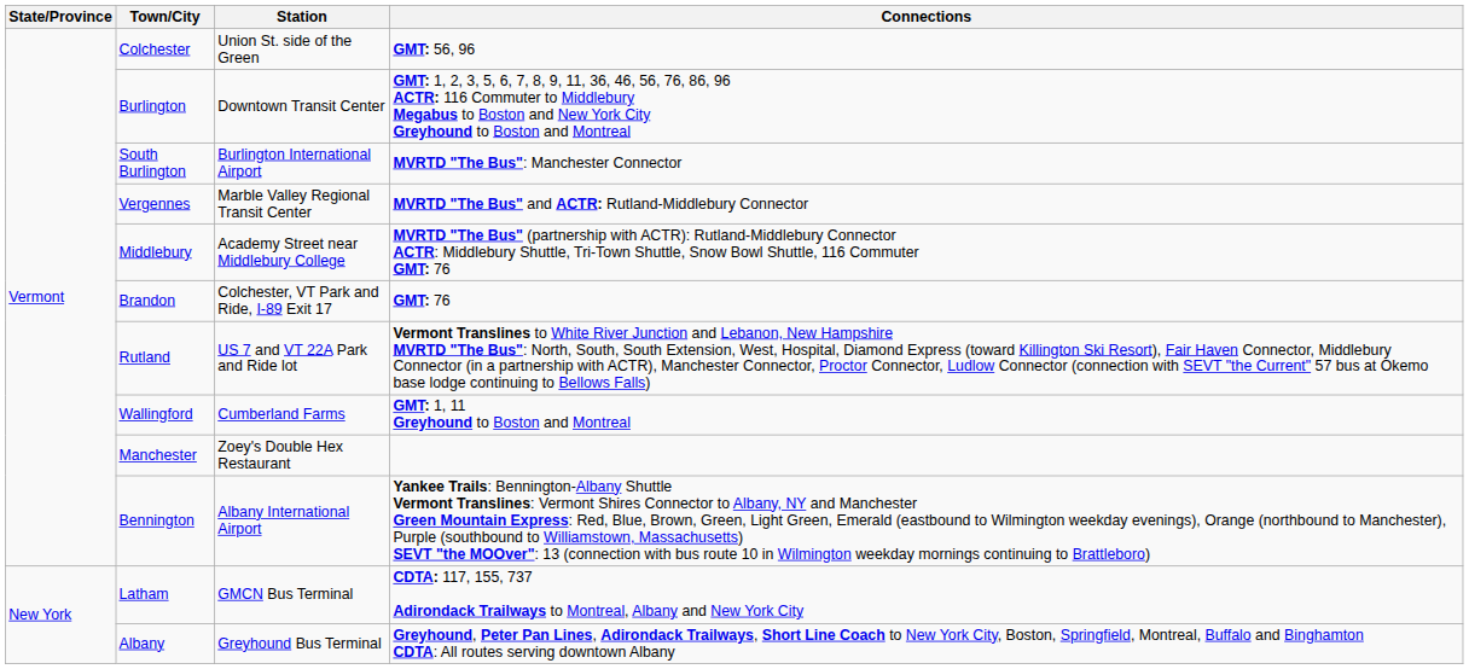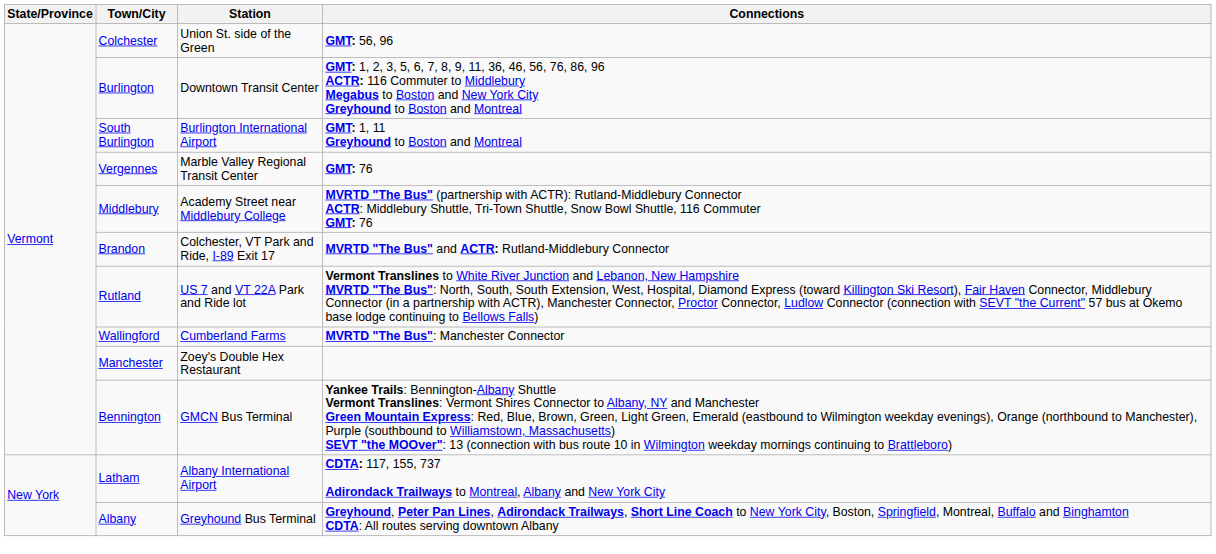South Burlington | Connections: MVRTD "The Bus": Manchester Connector -> GMT: 1, 11 Greyhound to Boston and Montreal
Vergennes | Connections: MVRTD "The Bus" and ACTR: Rutland-Middlebury Connector -> GMT: 76
Brandon | Connections: GMT: 76 -> MVRTD "The Bus" and ACTR: Rutland-Middlebury Connector
Wallingford | Connections: GMT: 1, 11 Greyhound to Boston and Montreal -> MVRTD "The Bus": Manchester Connector
Bennington | Station: Albany International Airport -> GMCN Bus Terminal
Latham | Station: GMCN Bus Terminal -> Albany International Airport
